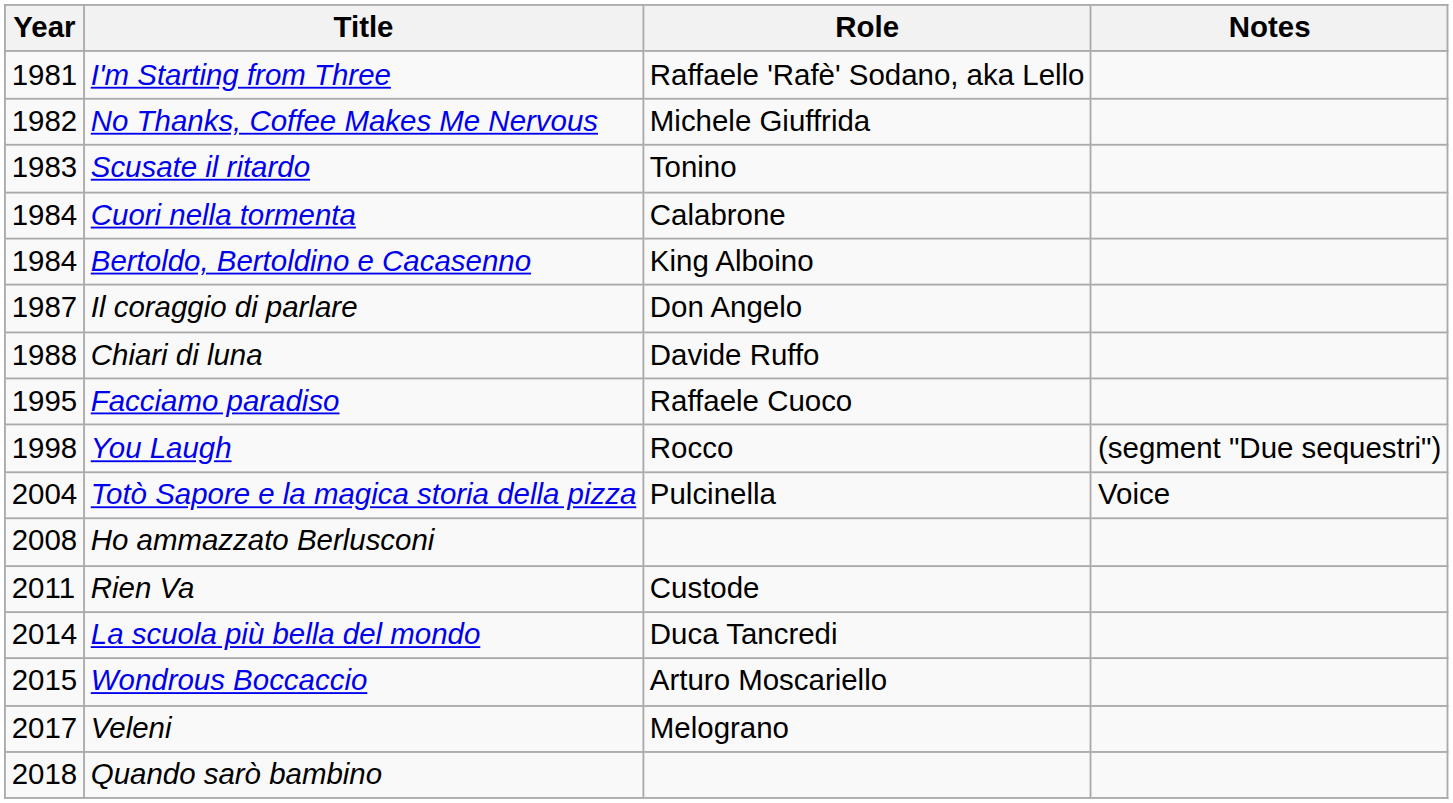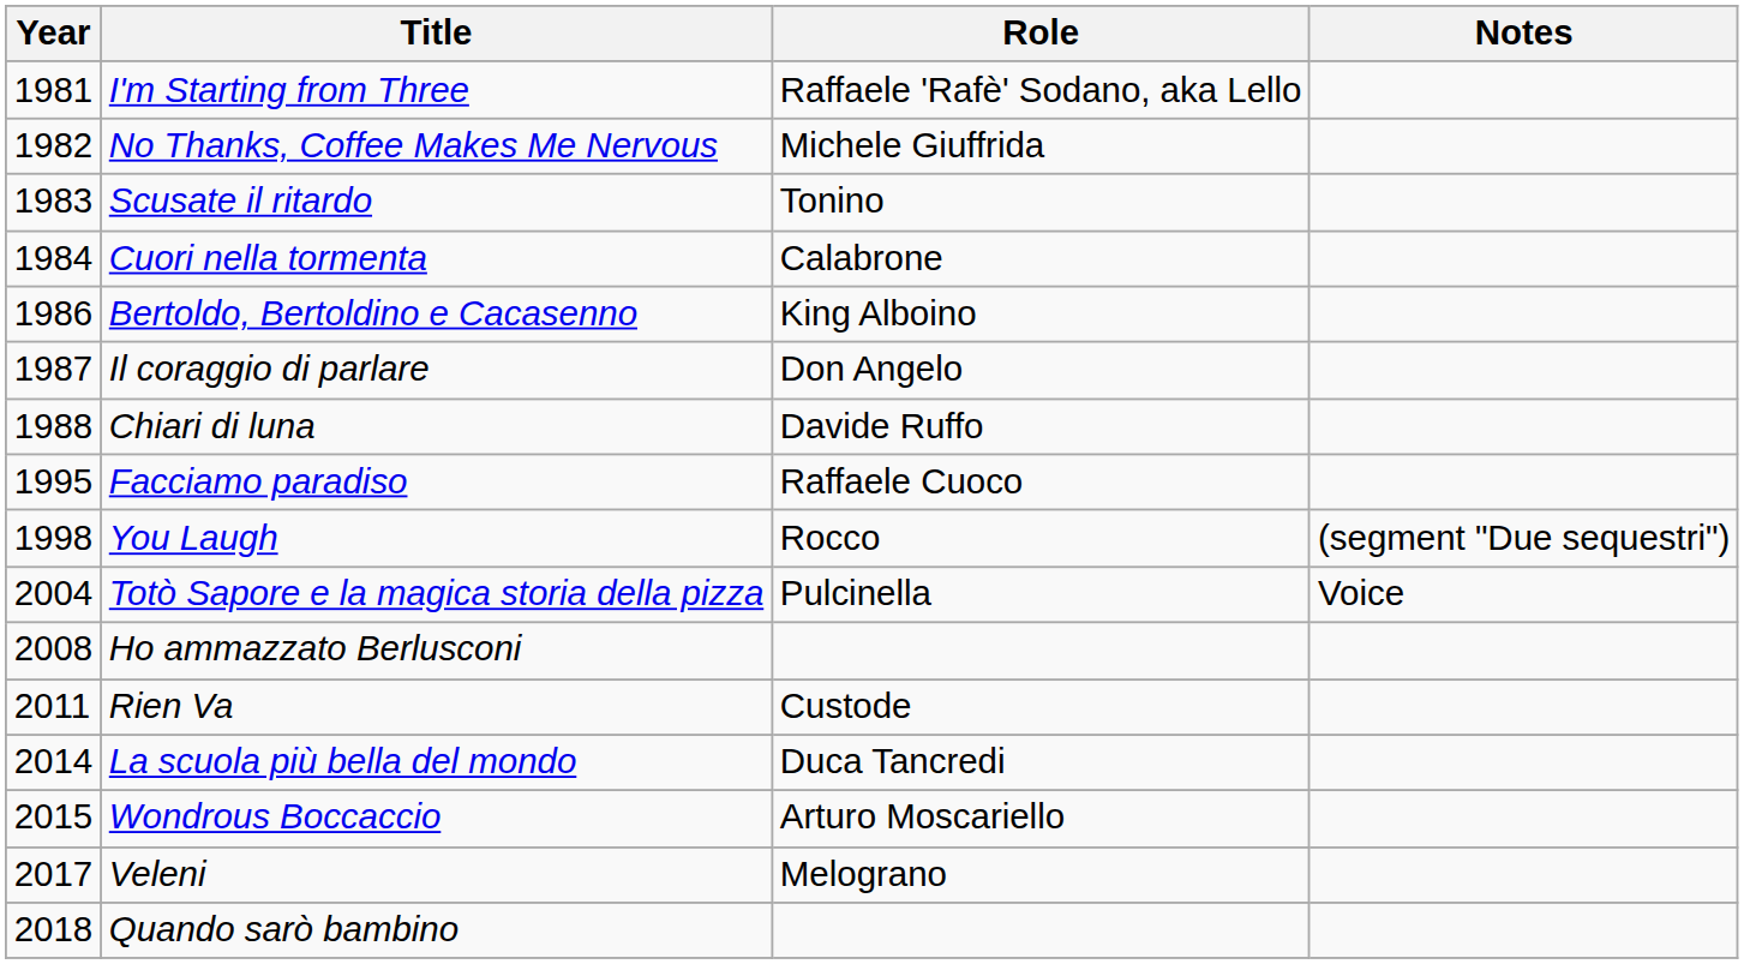Bertoldo, Bertoldino e Cacasenno | Year: 1984 -> 1986
